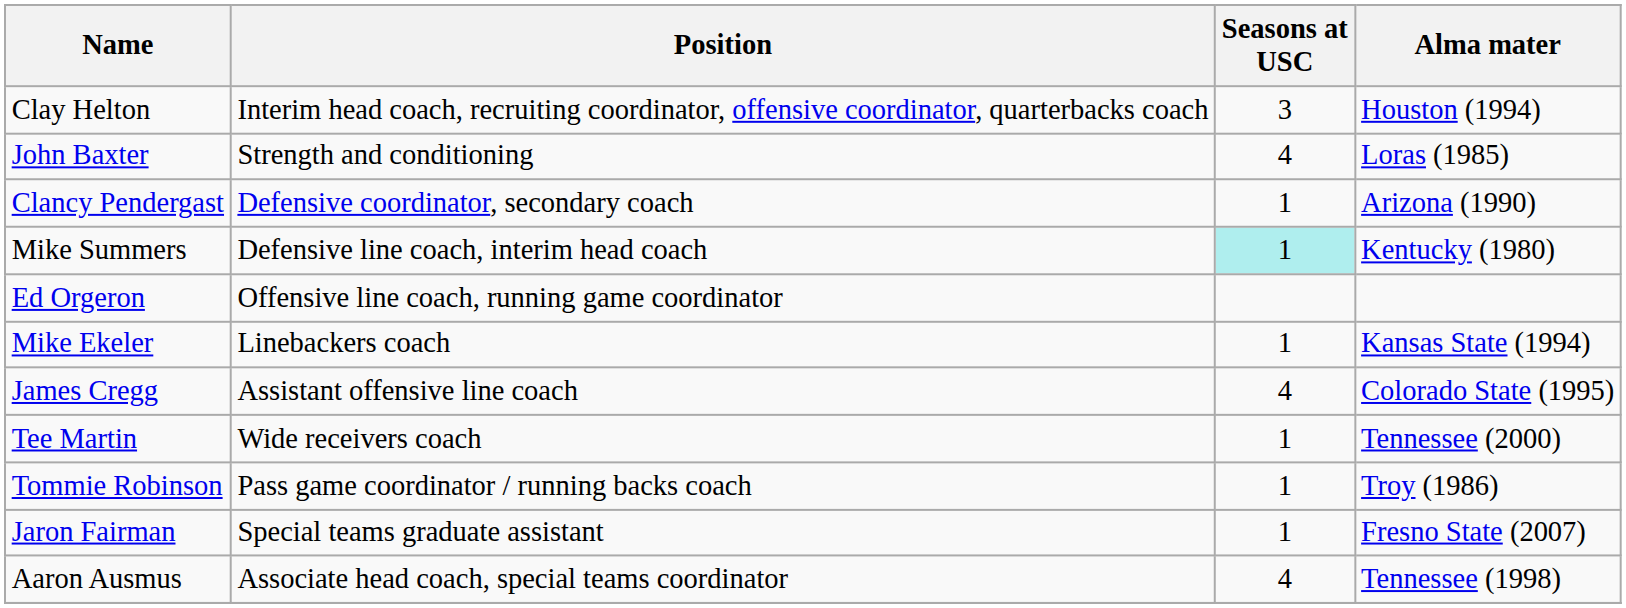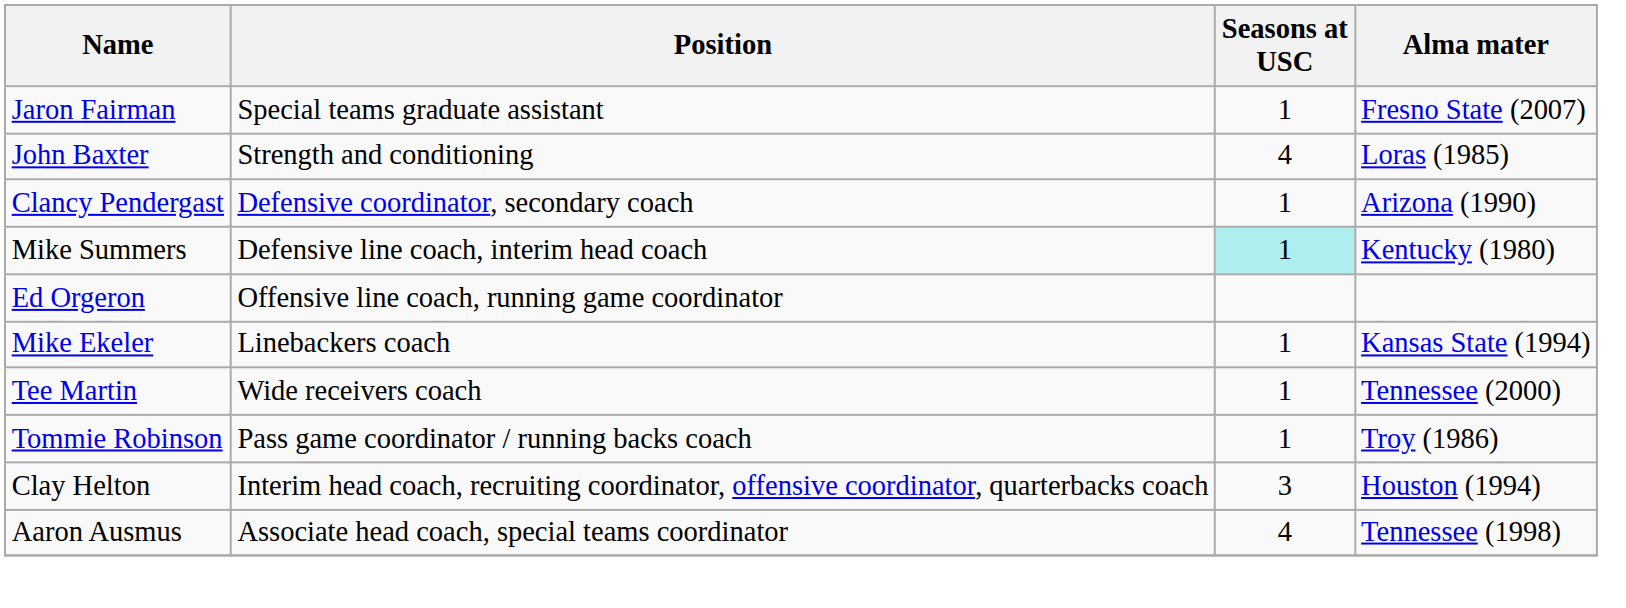rows swapped: Clay Helton <-> Jaron Fairman
- row: James Cregg | Assistant offensive line coach | 4 | Colorado State (1995)
